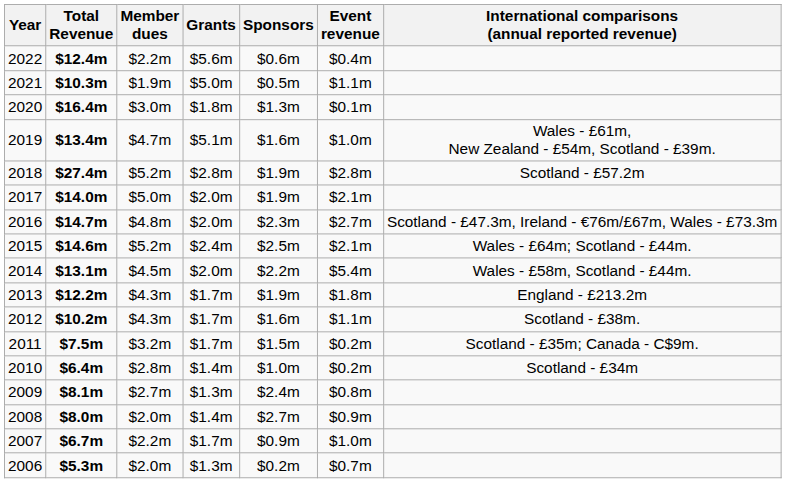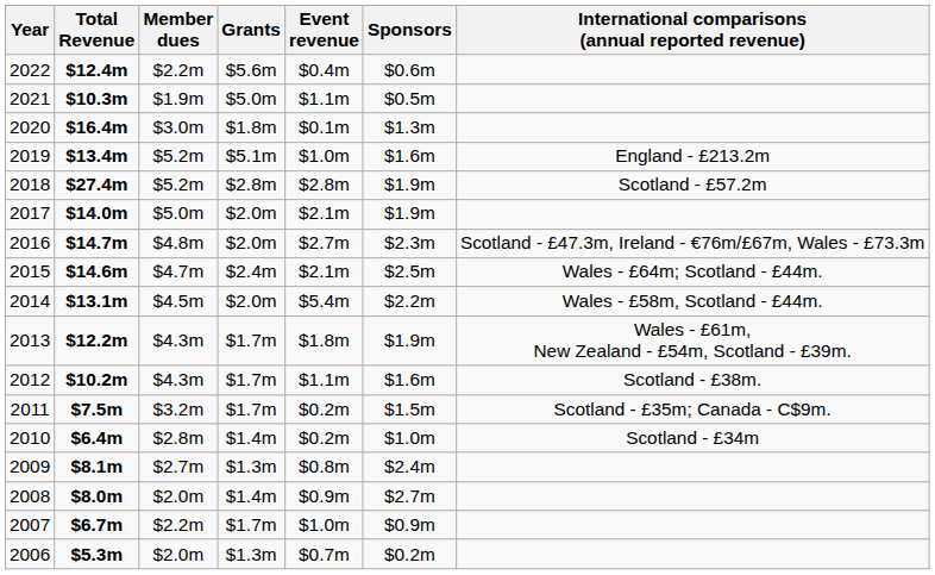columns swapped: Sponsors <-> Event revenue
2019 | Member dues: $4.7m -> $5.2m
2019 | International comparisons (annual reported revenue): Wales - £61m, New Zealand - £54m, Scotland - £39m. -> England - £213.2m
2015 | Member dues: $5.2m -> $4.7m
2013 | International comparisons (annual reported revenue): England - £213.2m -> Wales - £61m, New Zealand - £54m, Scotland - £39m.
